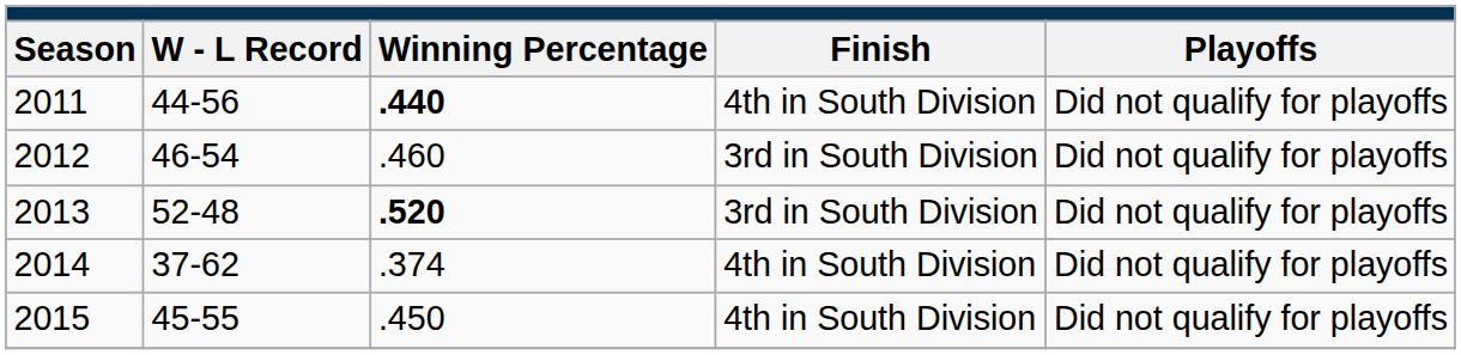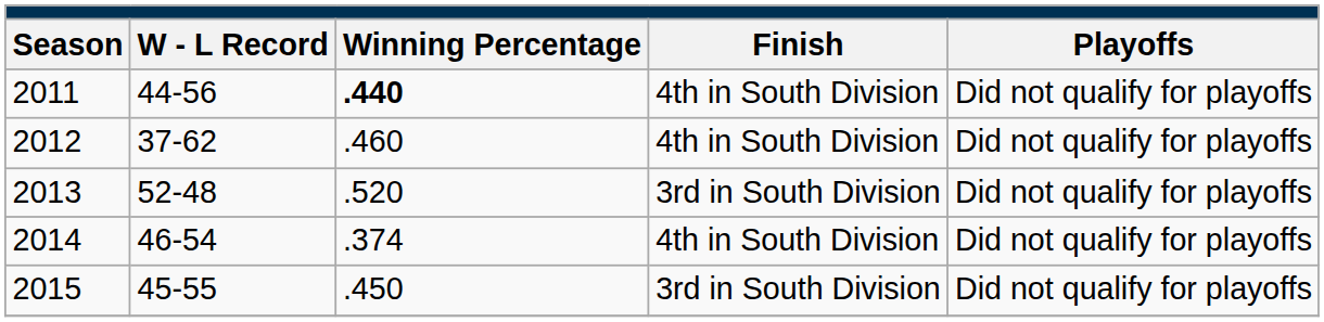2012 | W - L Record: 46-54 -> 37-62
2012 | Finish: 3rd in South Division -> 4th in South Division
2013 | Winning Percentage: bold -> normal
2014 | W - L Record: 37-62 -> 46-54
2015 | Finish: 4th in South Division -> 3rd in South Division
